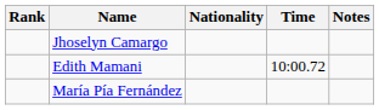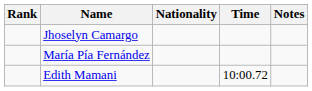rows swapped: Edith Mamani <-> María Pía Fernández
